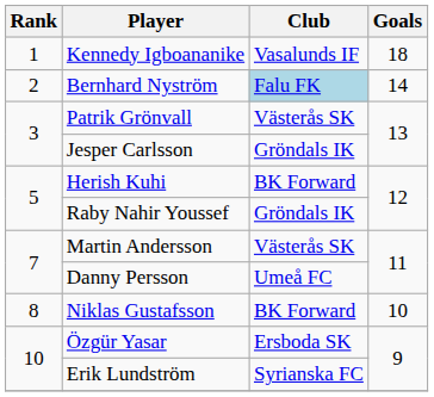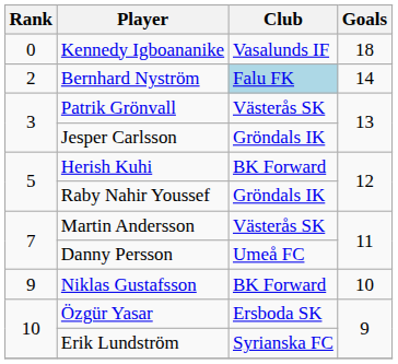Kennedy Igboananike | Rank: 1 -> 0
Niklas Gustafsson | Rank: 8 -> 9
